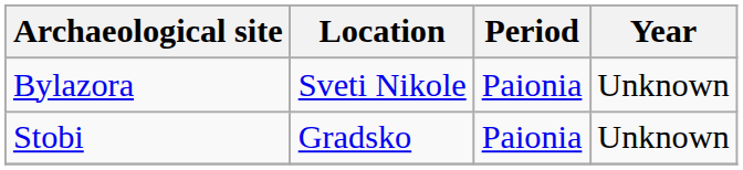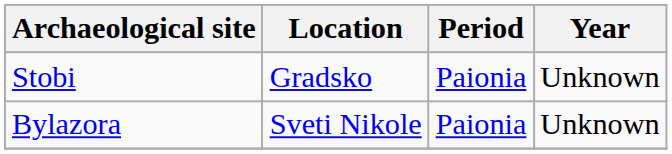rows swapped: Stobi <-> Bylazora
